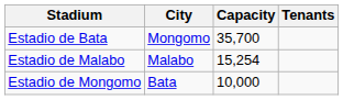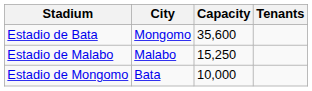Estadio de Bata | Capacity: 35,700 -> 35,600
Estadio de Malabo | Capacity: 15,254 -> 15,250
